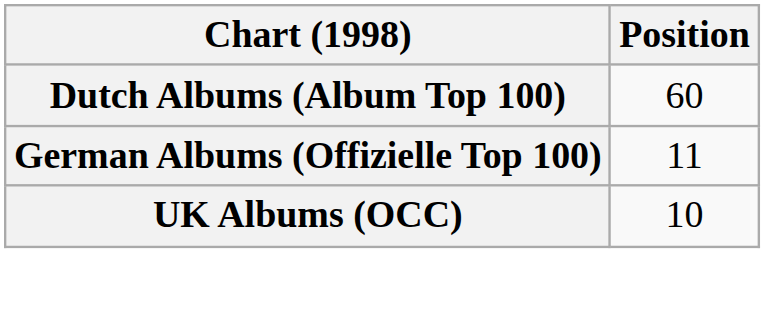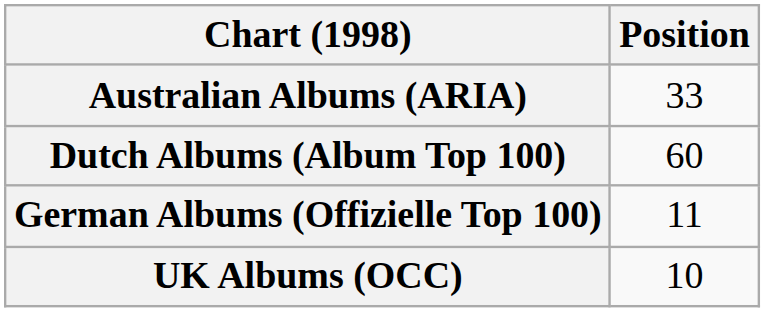+ row: Australian Albums (ARIA) | 33
